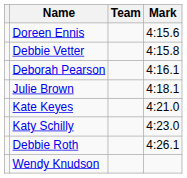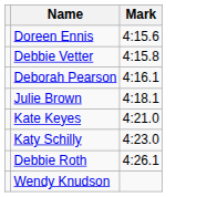- column: Team
